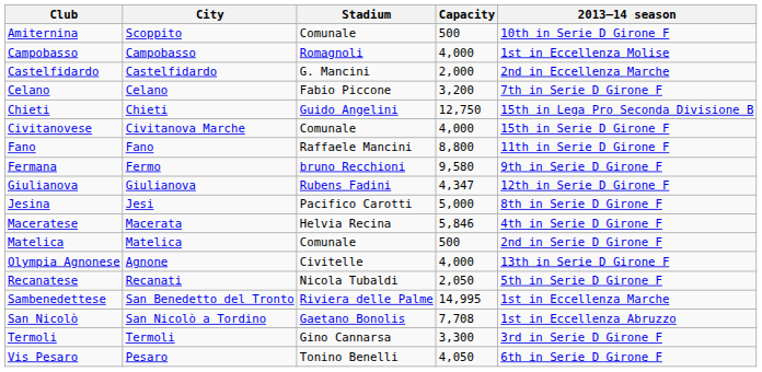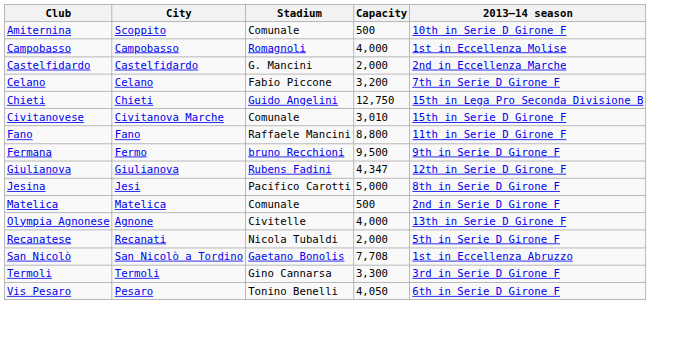Civitanovese | Capacity: 4,000 -> 3,010
Fermana | Capacity: 9,580 -> 9,500
- row: Maceratese | Macerata | Helvia Recina | 5,846 | 4th in Serie D Girone F
Recanatese | Capacity: 2,050 -> 2,000
- row: Sambenedettese | San Benedetto del Tronto | Riviera delle Palme | 14,995 | 1st in Eccellenza Marche
